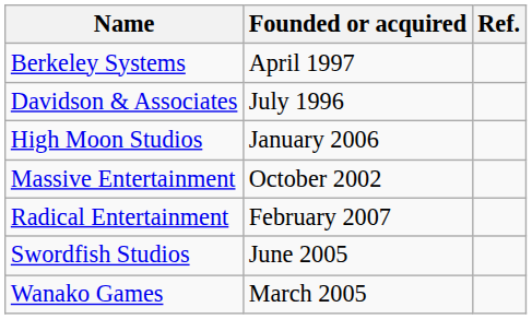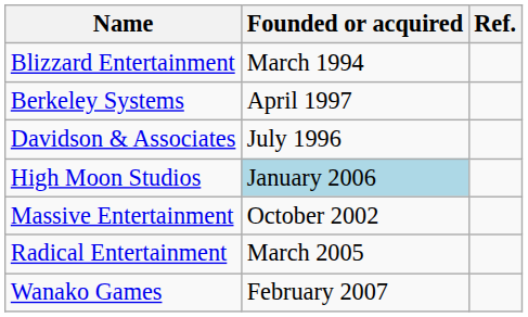+ row: Blizzard Entertainment | March 1994
High Moon Studios | Founded or acquired: no background -> lightblue background
Radical Entertainment | Founded or acquired: February 2007 -> March 2005
- row: Swordfish Studios | June 2005
Wanako Games | Founded or acquired: March 2005 -> February 2007
